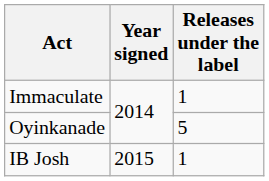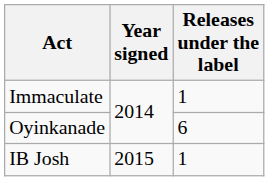Oyinkanade | Releases under the label: 5 -> 6
